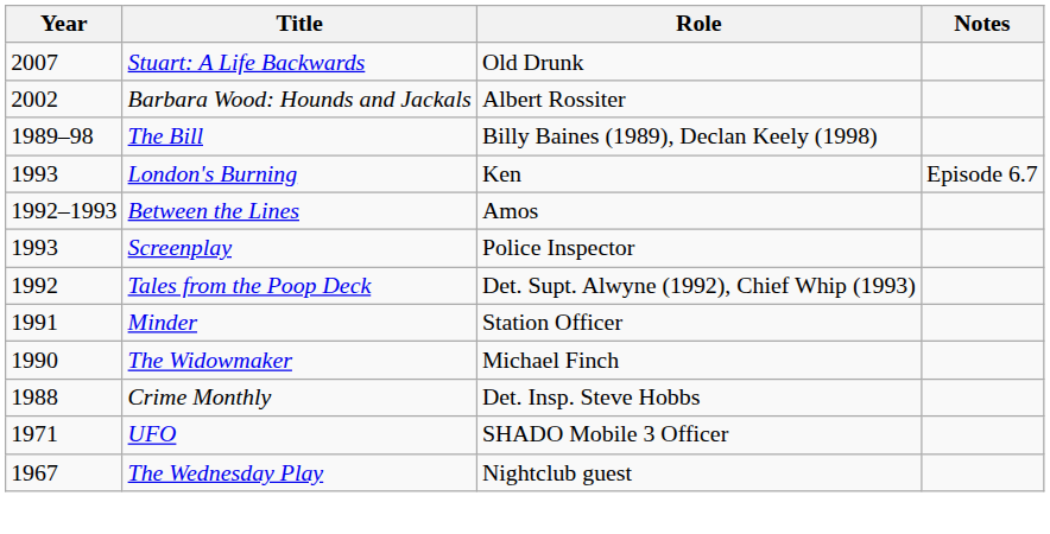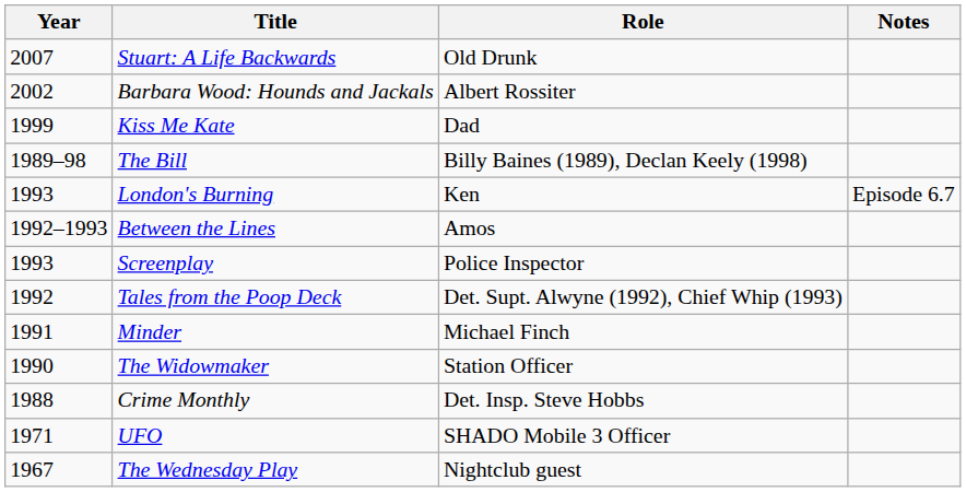+ row: 1999 | Kiss Me Kate | Dad
Minder | Role: Station Officer -> Michael Finch
The Widowmaker | Role: Michael Finch -> Station Officer
